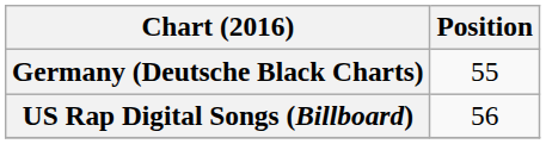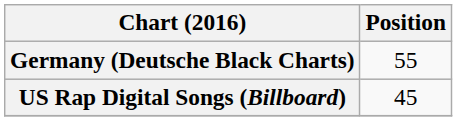US Rap Digital Songs (Billboard) | Position: 56 -> 45
